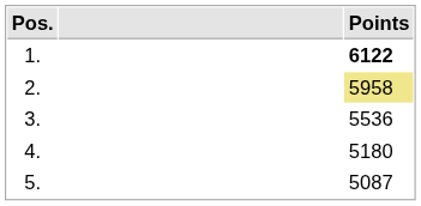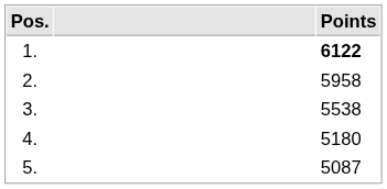2. | Points: khaki background -> no background
3. | Points: 5536 -> 5538
